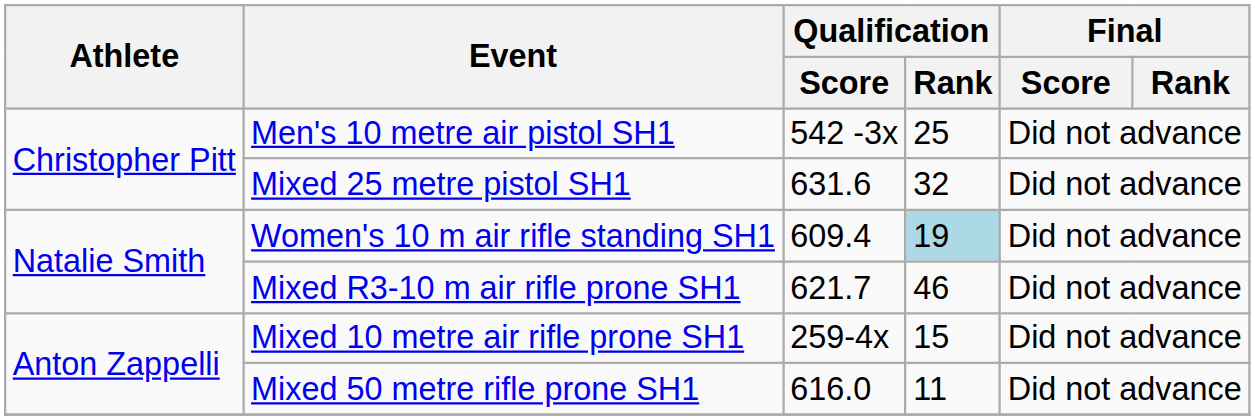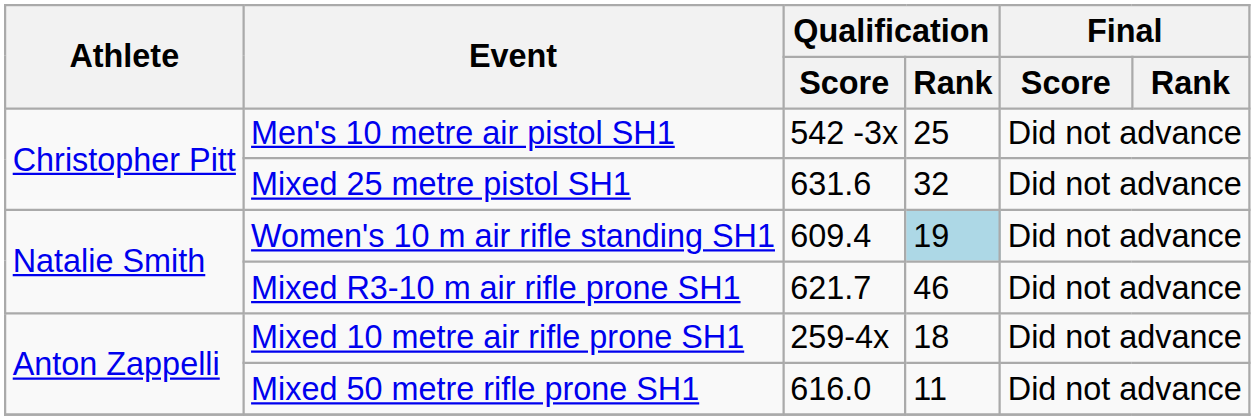Mixed 10 metre air rifle prone SH1 | Qualification / Rank: 15 -> 18
